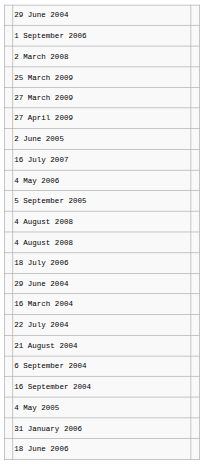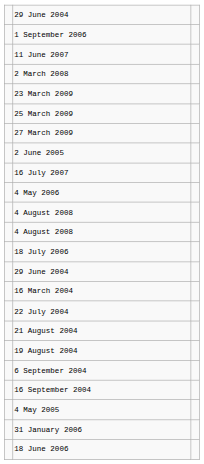+ row: 11 June 2007
+ row: 23 March 2009
- row: 27 April 2009
- row: 5 September 2005
+ row: 19 August 2004
